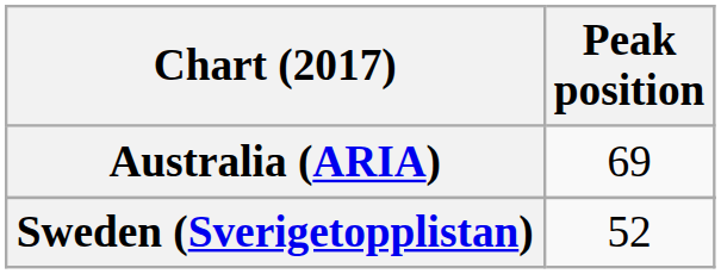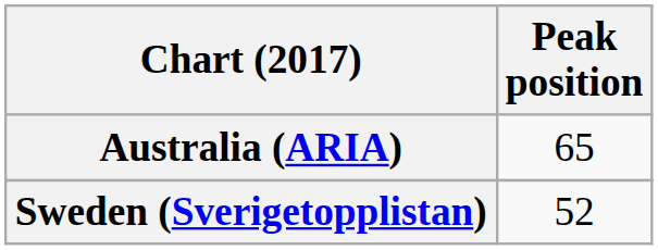Australia (ARIA) | Peak position: 69 -> 65
